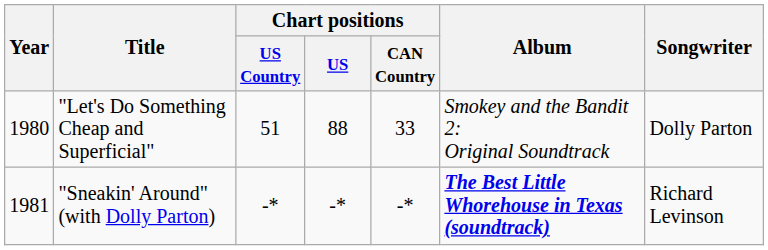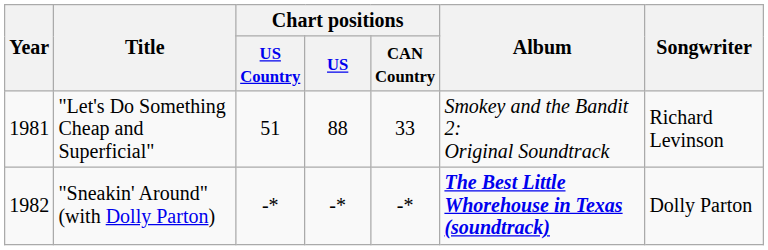"Let's Do Something Cheap and Superficial" | Year: 1980 -> 1981
"Let's Do Something Cheap and Superficial" | Songwriter: Dolly Parton -> Richard Levinson
"Sneakin' Around" (with Dolly Parton) | Year: 1981 -> 1982
"Sneakin' Around" (with Dolly Parton) | Songwriter: Richard Levinson -> Dolly Parton
